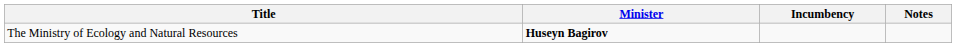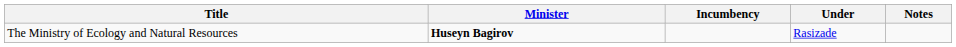+ column: Under | Rasizade
